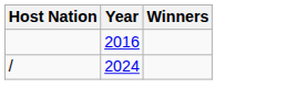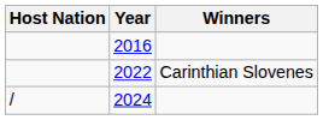+ row: 2022 | Carinthian Slovenes
